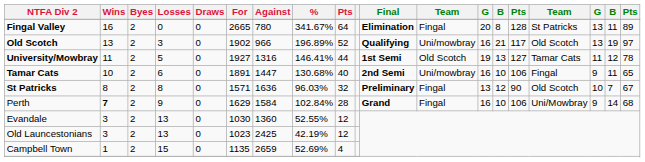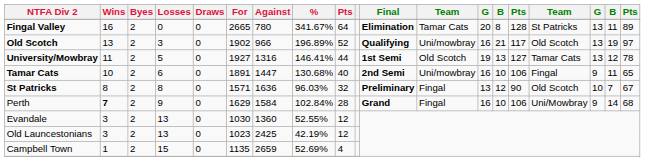Fingal Valley | column 12: Fingal -> Tamar Cats
University/Mowbray | column 17: 11 -> 13
